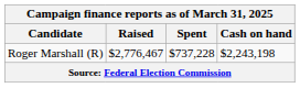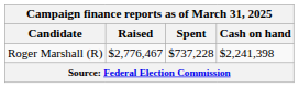Roger Marshall (R) | Cash on hand: $2,243,198 -> $2,241,398
